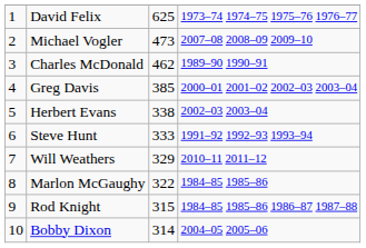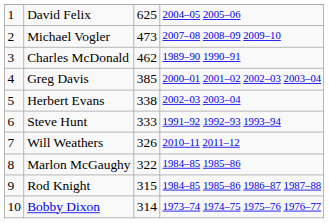David Felix | column 4: 1973–74 1974–75 1975–76 1976–77 -> 2004–05 2005–06
Will Weathers | column 3: 329 -> 326
Bobby Dixon | column 4: 2004–05 2005–06 -> 1973–74 1974–75 1975–76 1976–77
